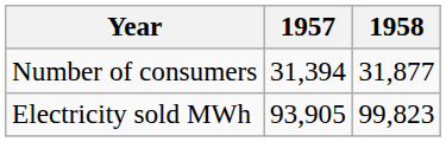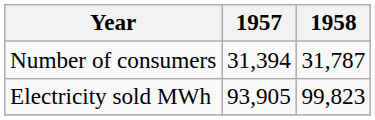Number of consumers | 1958: 31,877 -> 31,787
